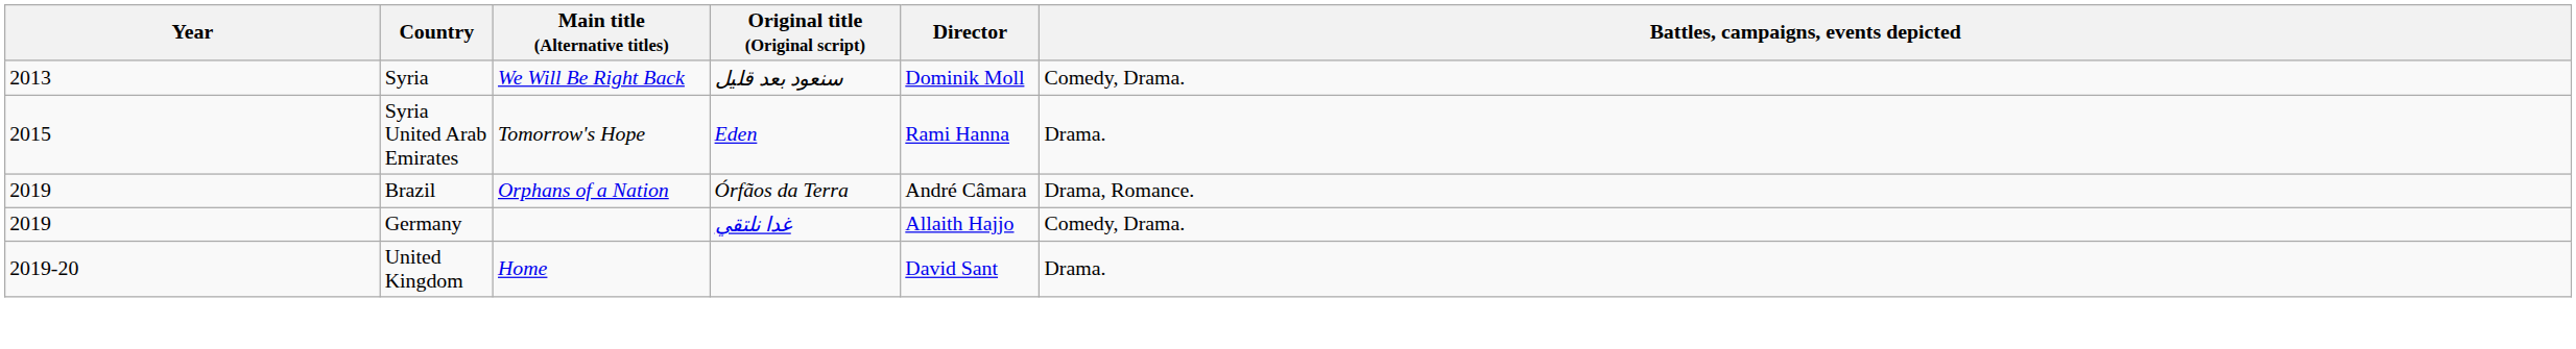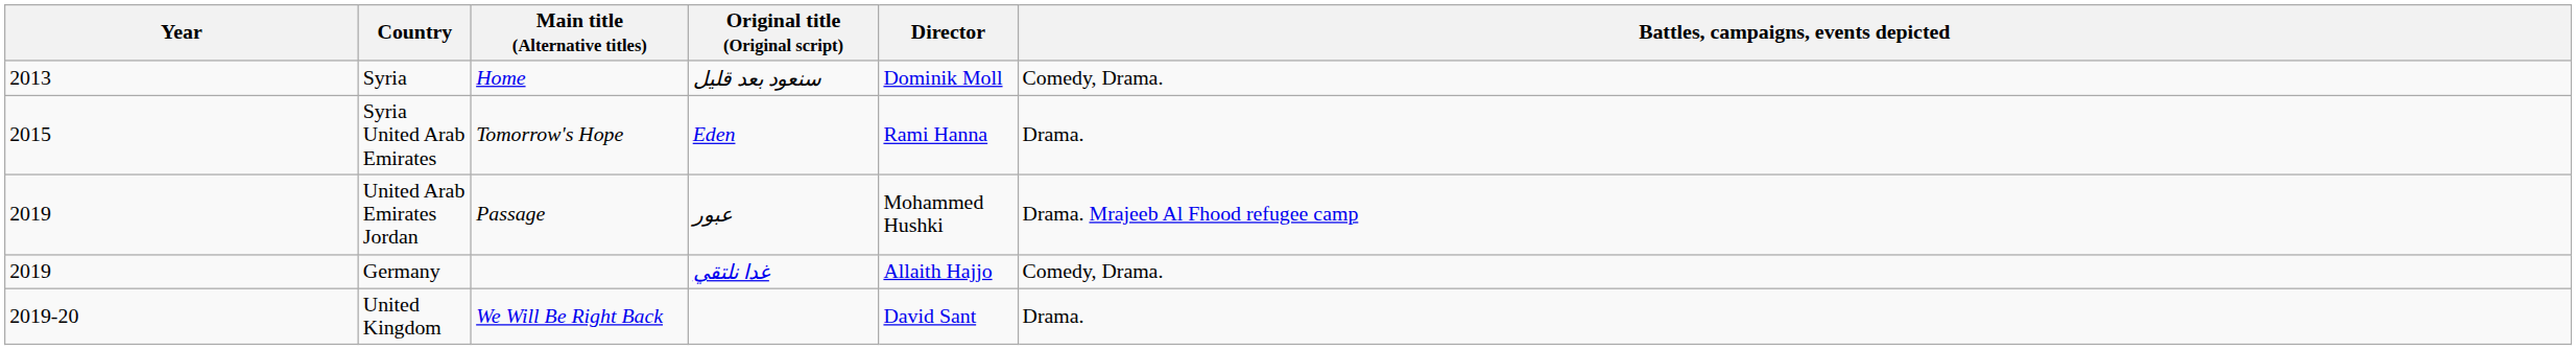Syria | Main title (Alternative titles): We Will Be Right Back -> Home
- row: 2019 | Brazil | Orphans of a Nation | Órfãos da Terra | André Câmara | Drama, Romance.
+ row: 2019 | United Arab Emirates Jordan | Passage | عبور | Mohammed Hushki | Drama. Mrajeeb Al Fhood refugee camp
United Kingdom | Main title (Alternative titles): Home -> We Will Be Right Back
